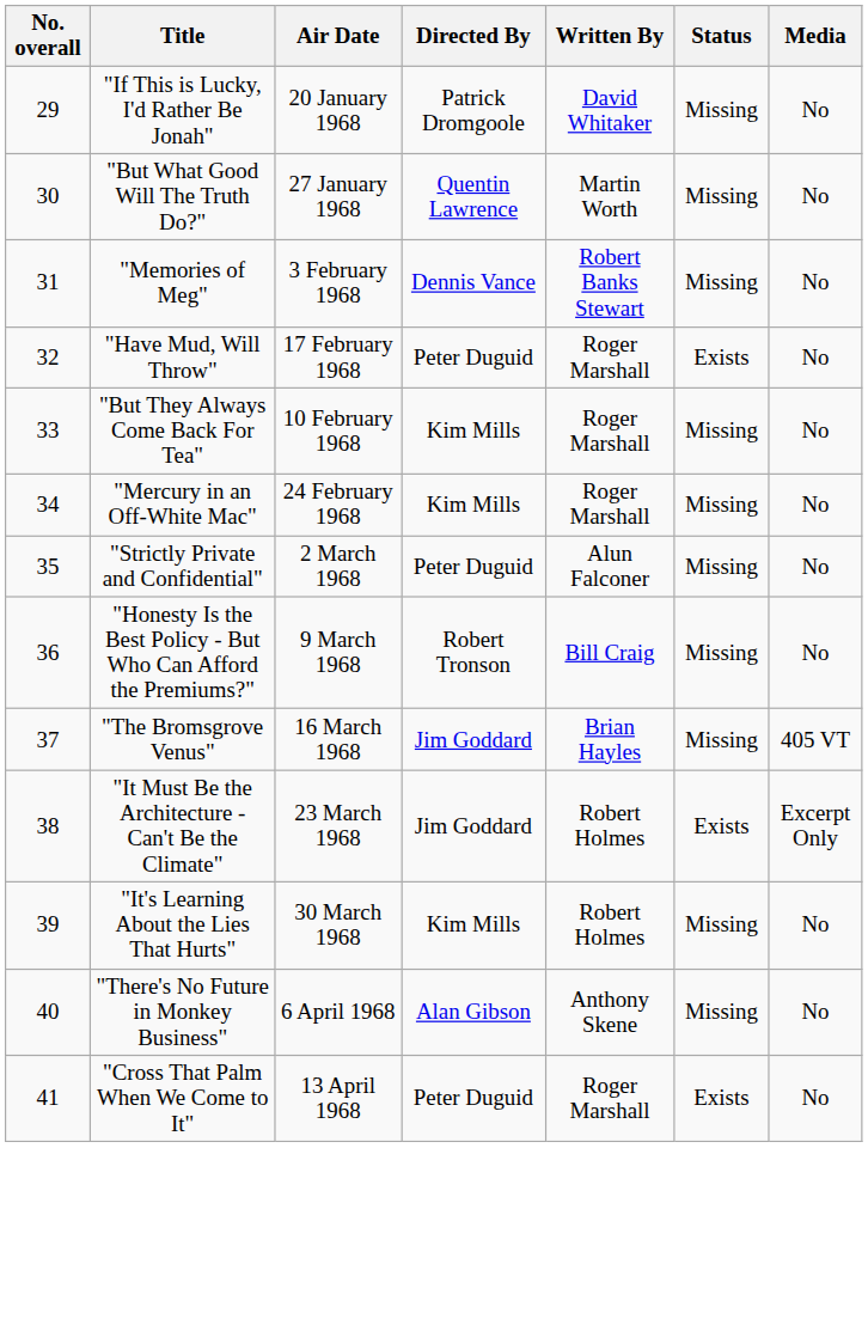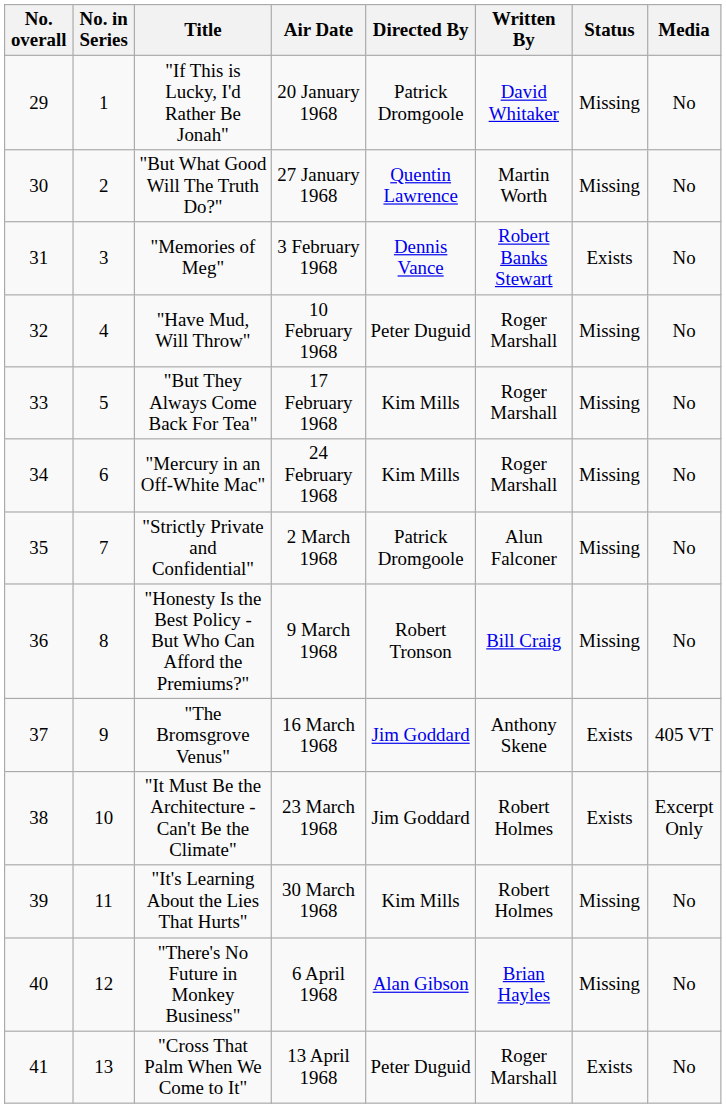+ column: No. in Series | 1 | 2 | 3 | 4 | 5 | 6 | 7 | 8 | 9 | 10 | 11 | 12 | 13
"Memories of Meg" | Status: Missing -> Exists
"Have Mud, Will Throw" | Air Date: 17 February 1968 -> 10 February 1968
"Have Mud, Will Throw" | Status: Exists -> Missing
"But They Always Come Back For Tea" | Air Date: 10 February 1968 -> 17 February 1968
"Strictly Private and Confidential" | Directed By: Peter Duguid -> Patrick Dromgoole
"The Bromsgrove Venus" | Written By: Brian Hayles -> Anthony Skene
"The Bromsgrove Venus" | Status: Missing -> Exists
"There's No Future in Monkey Business" | Written By: Anthony Skene -> Brian Hayles
